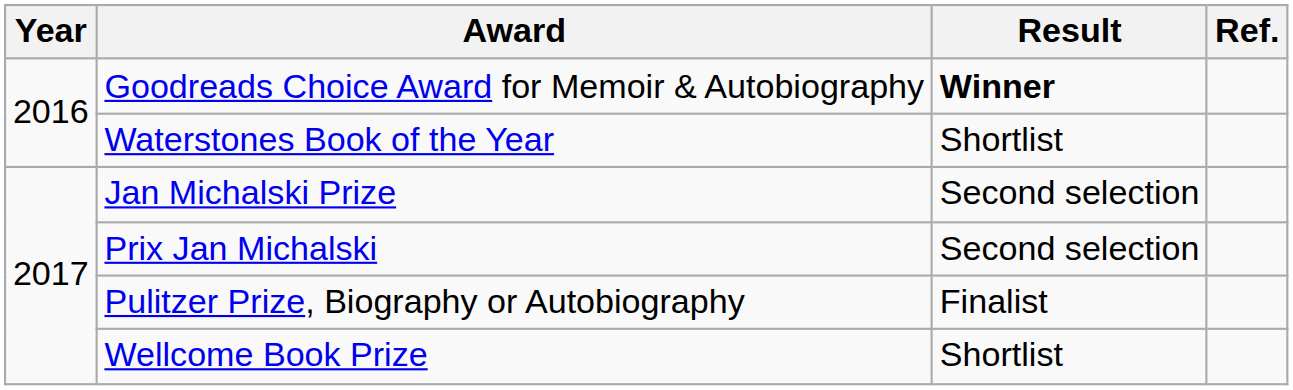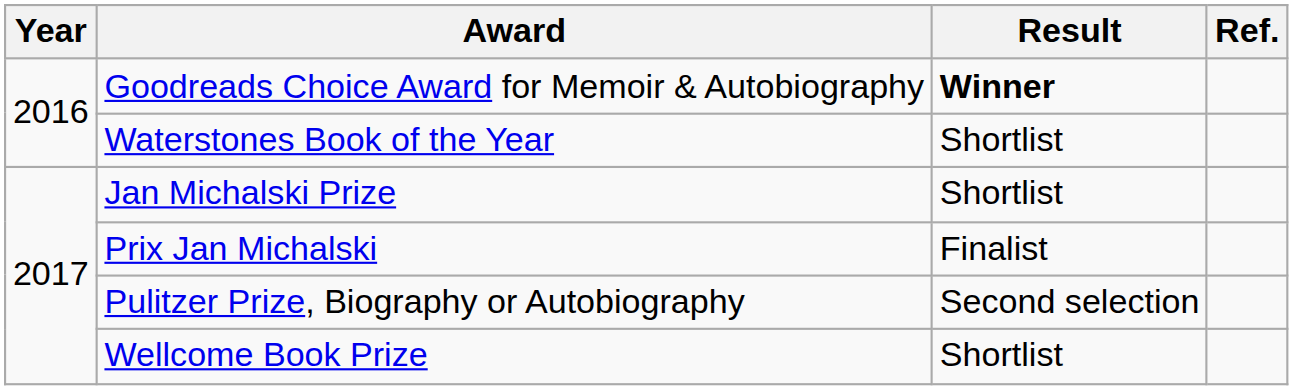Jan Michalski Prize | Result: Second selection -> Shortlist
Prix Jan Michalski | Result: Second selection -> Finalist
Pulitzer Prize, Biography or Autobiography | Result: Finalist -> Second selection
